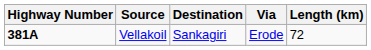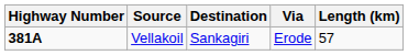Vellakoil | Length (km): 72 -> 57
